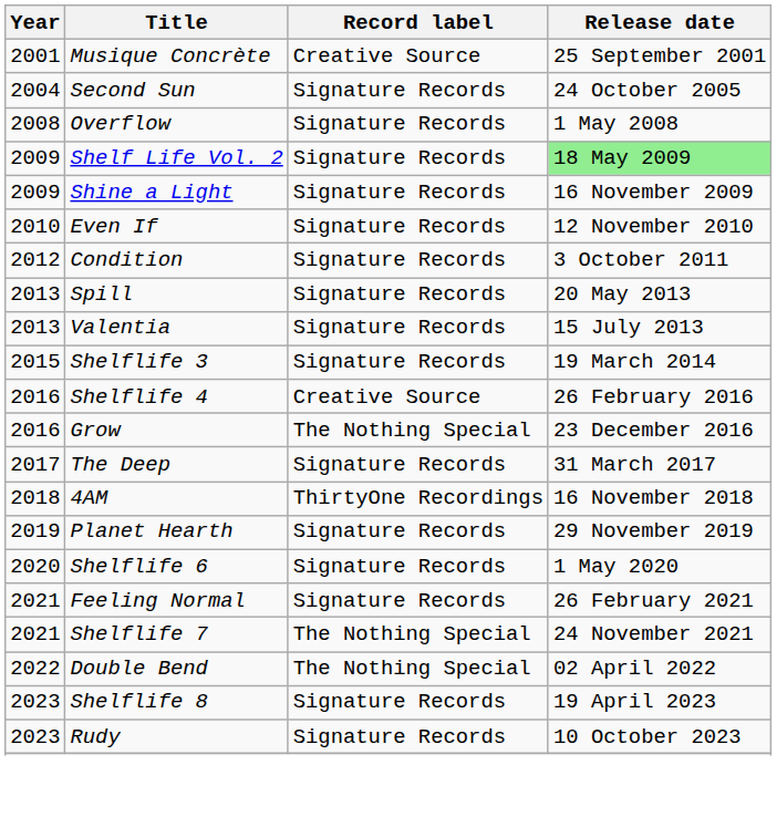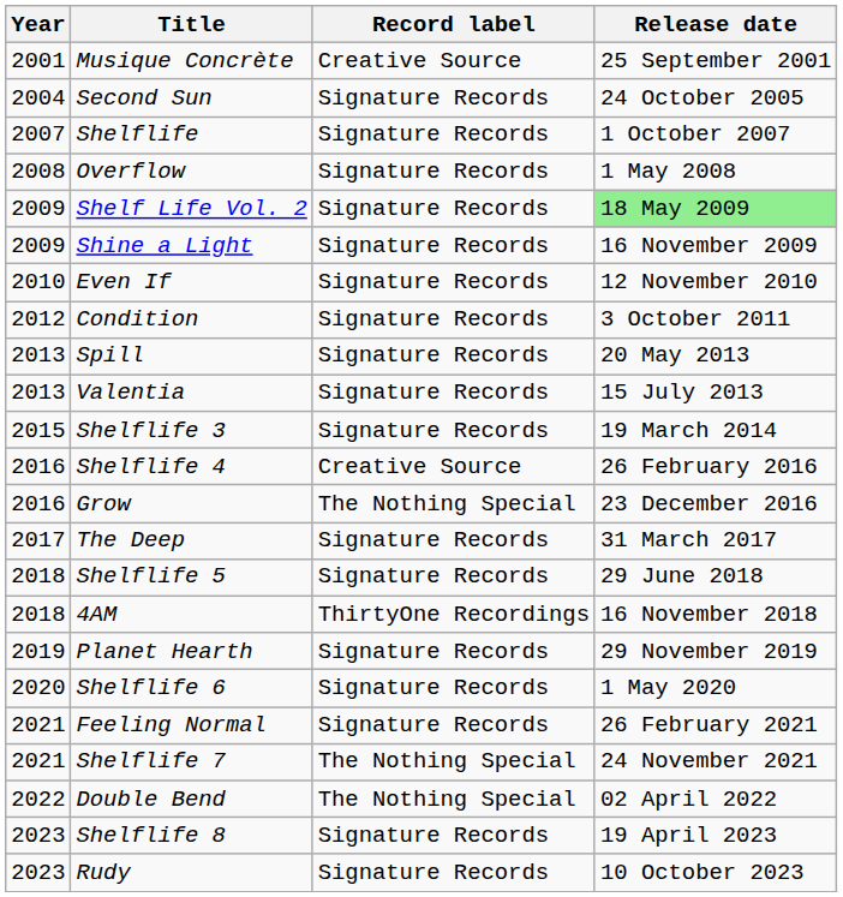+ row: 2007 | Shelflife | Signature Records | 1 October 2007
+ row: 2018 | Shelflife 5 | Signature Records | 29 June 2018
